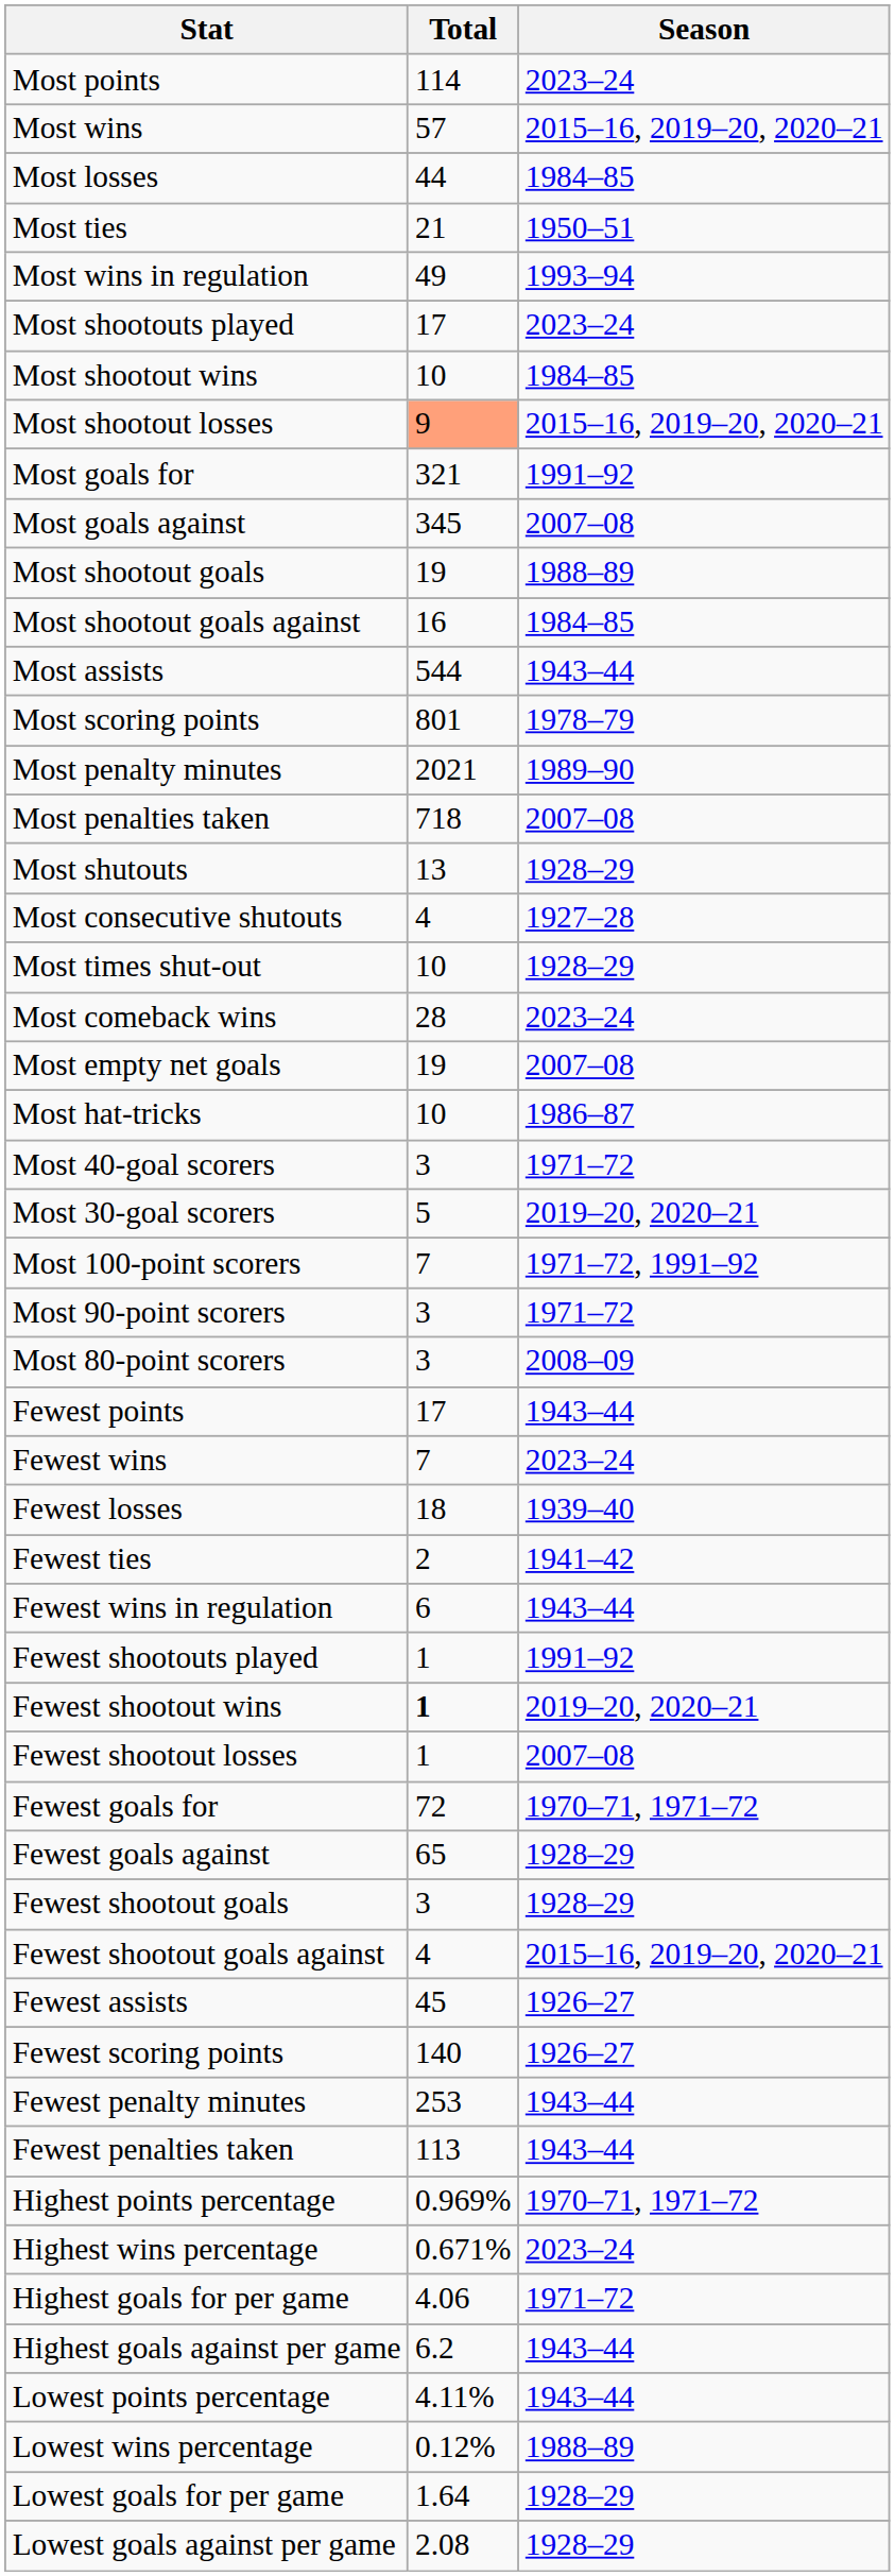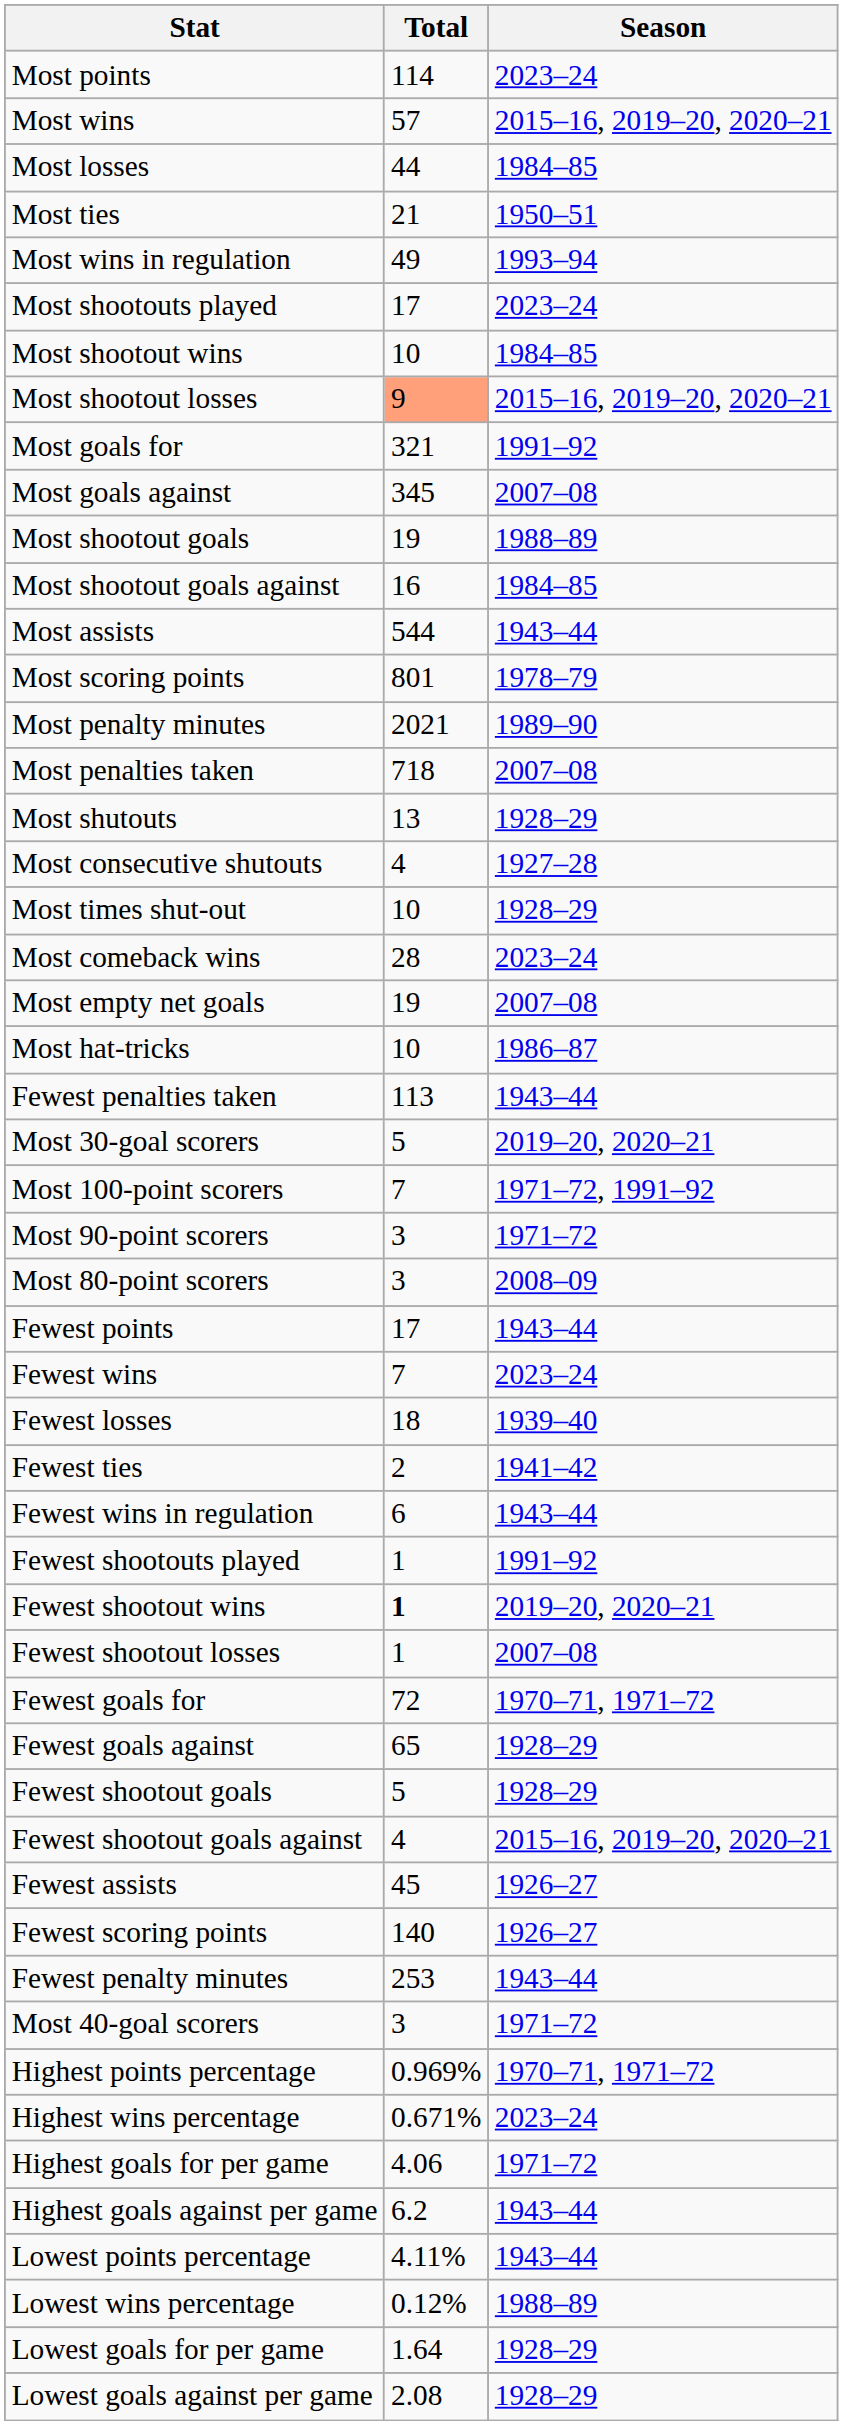rows swapped: Most 40-goal scorers <-> Fewest penalties taken
Fewest shootout goals | Total: 3 -> 5
